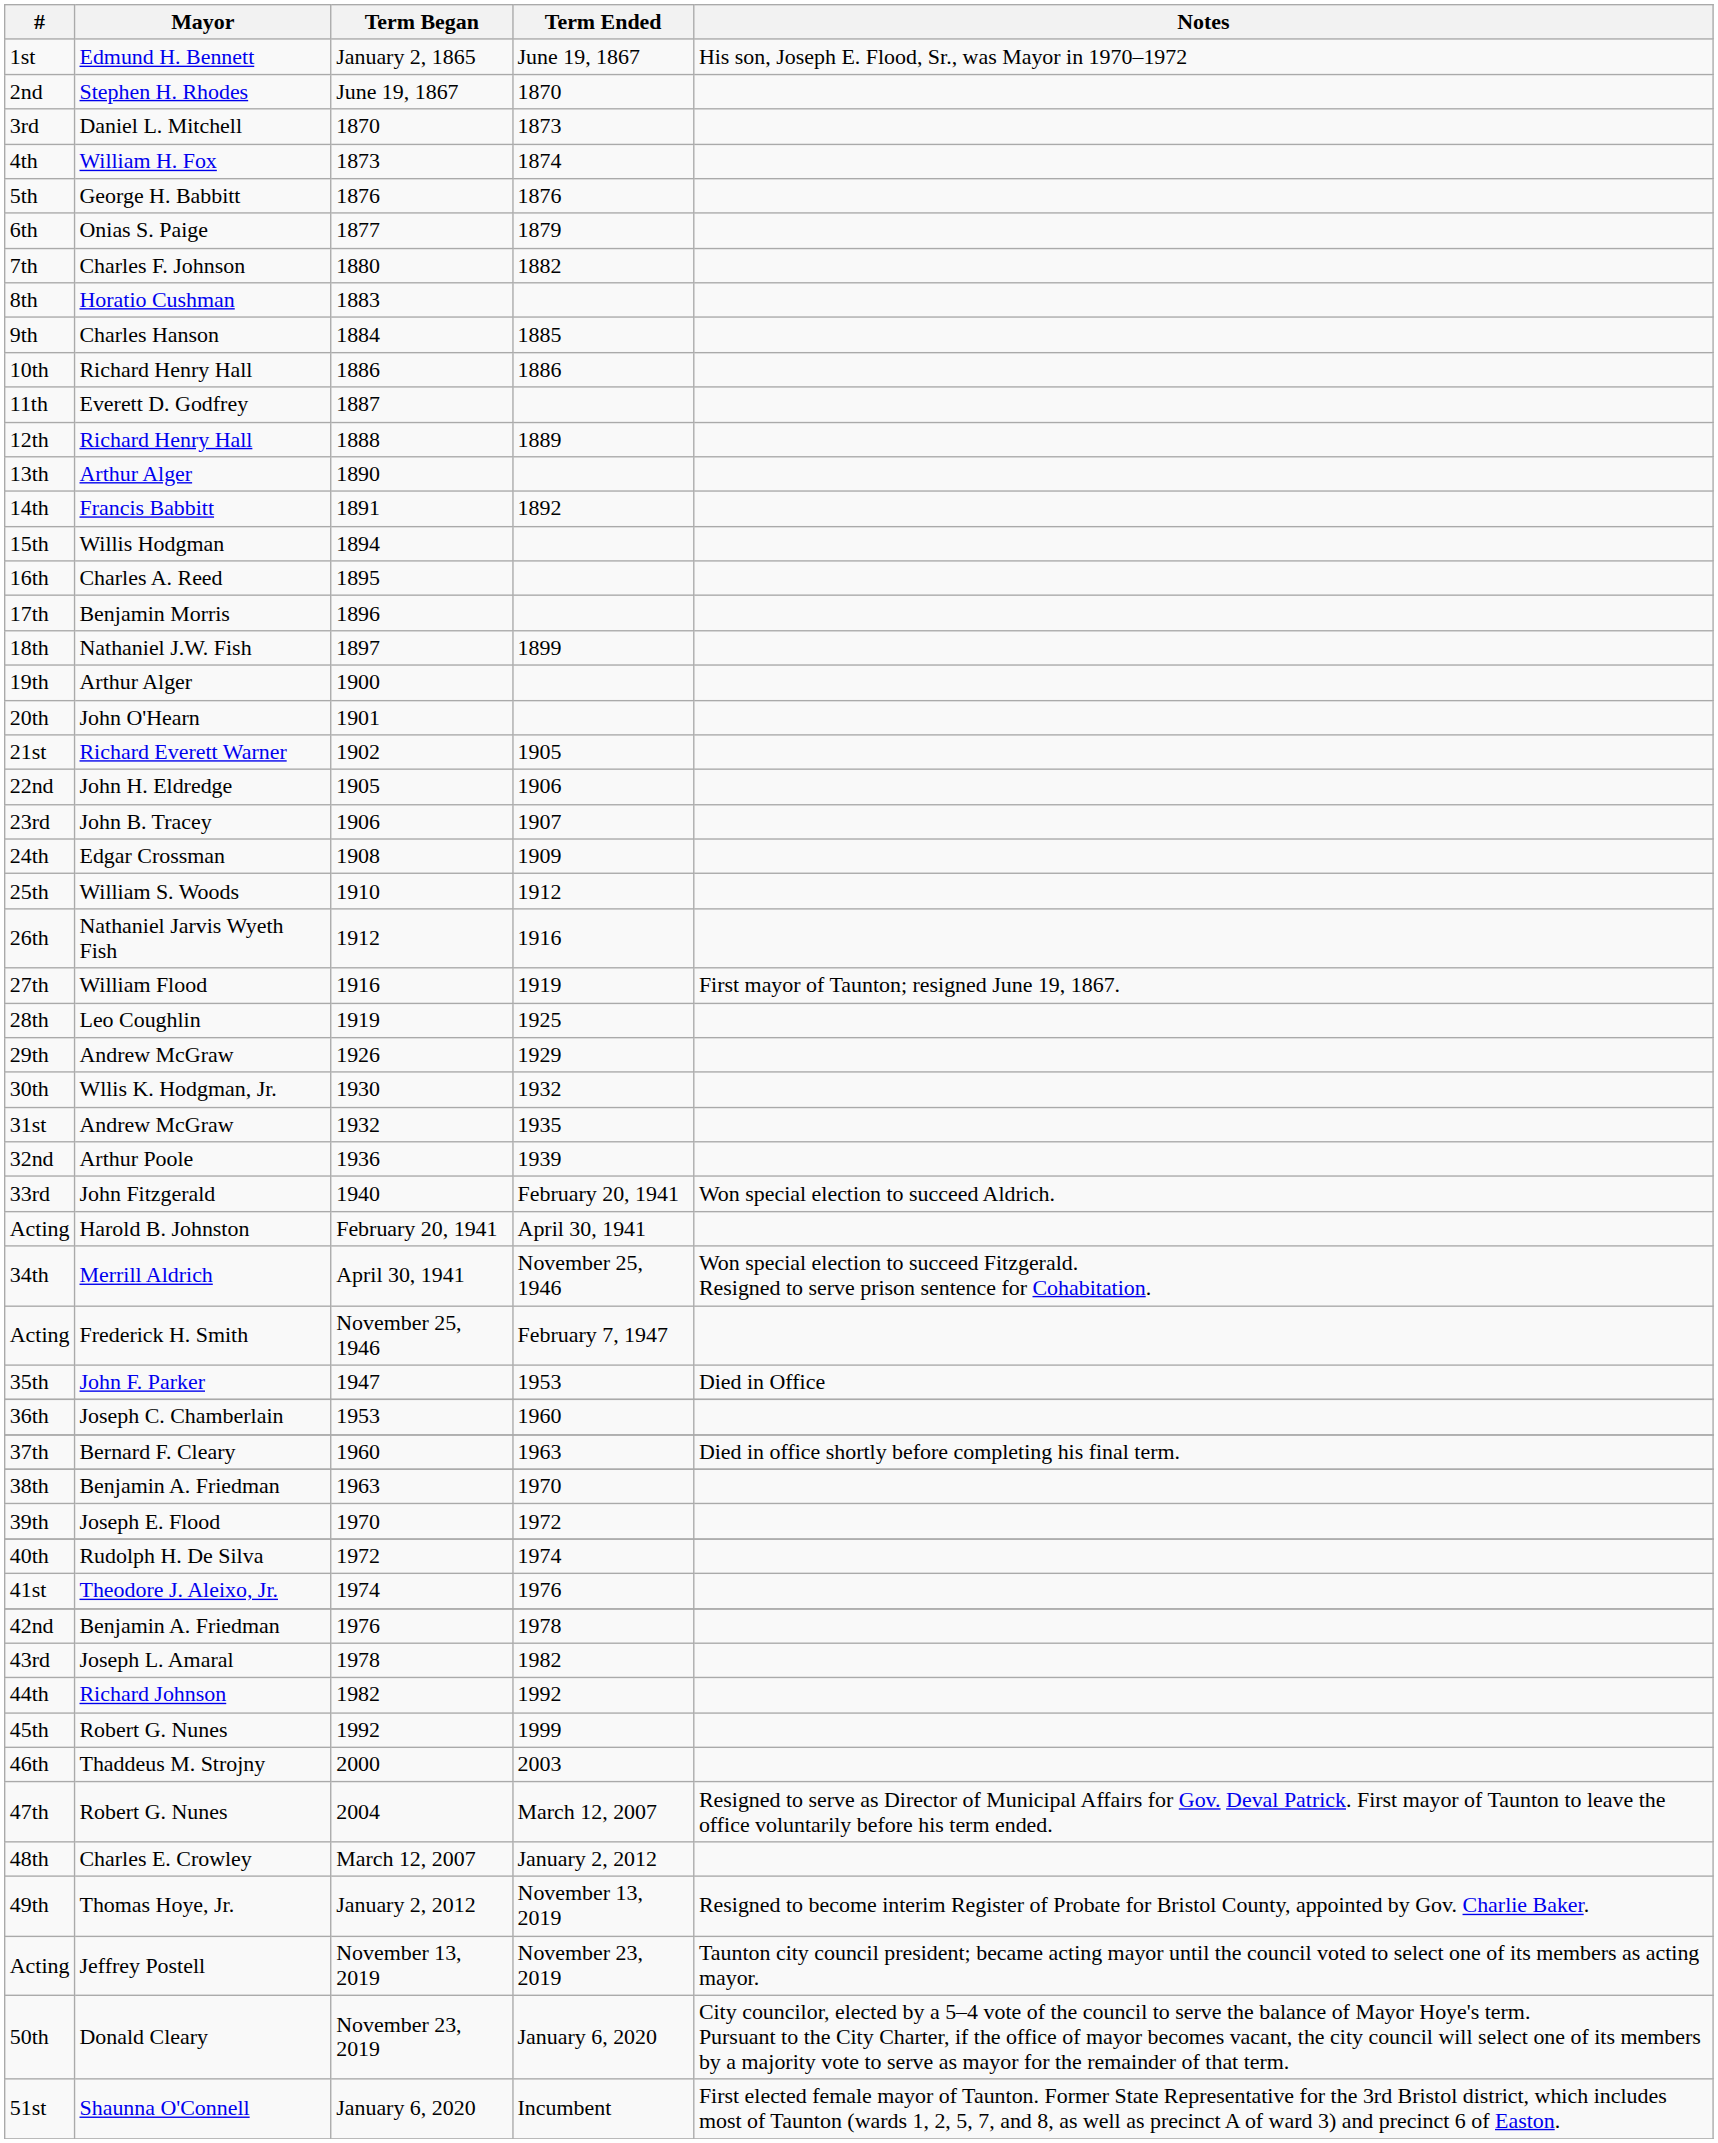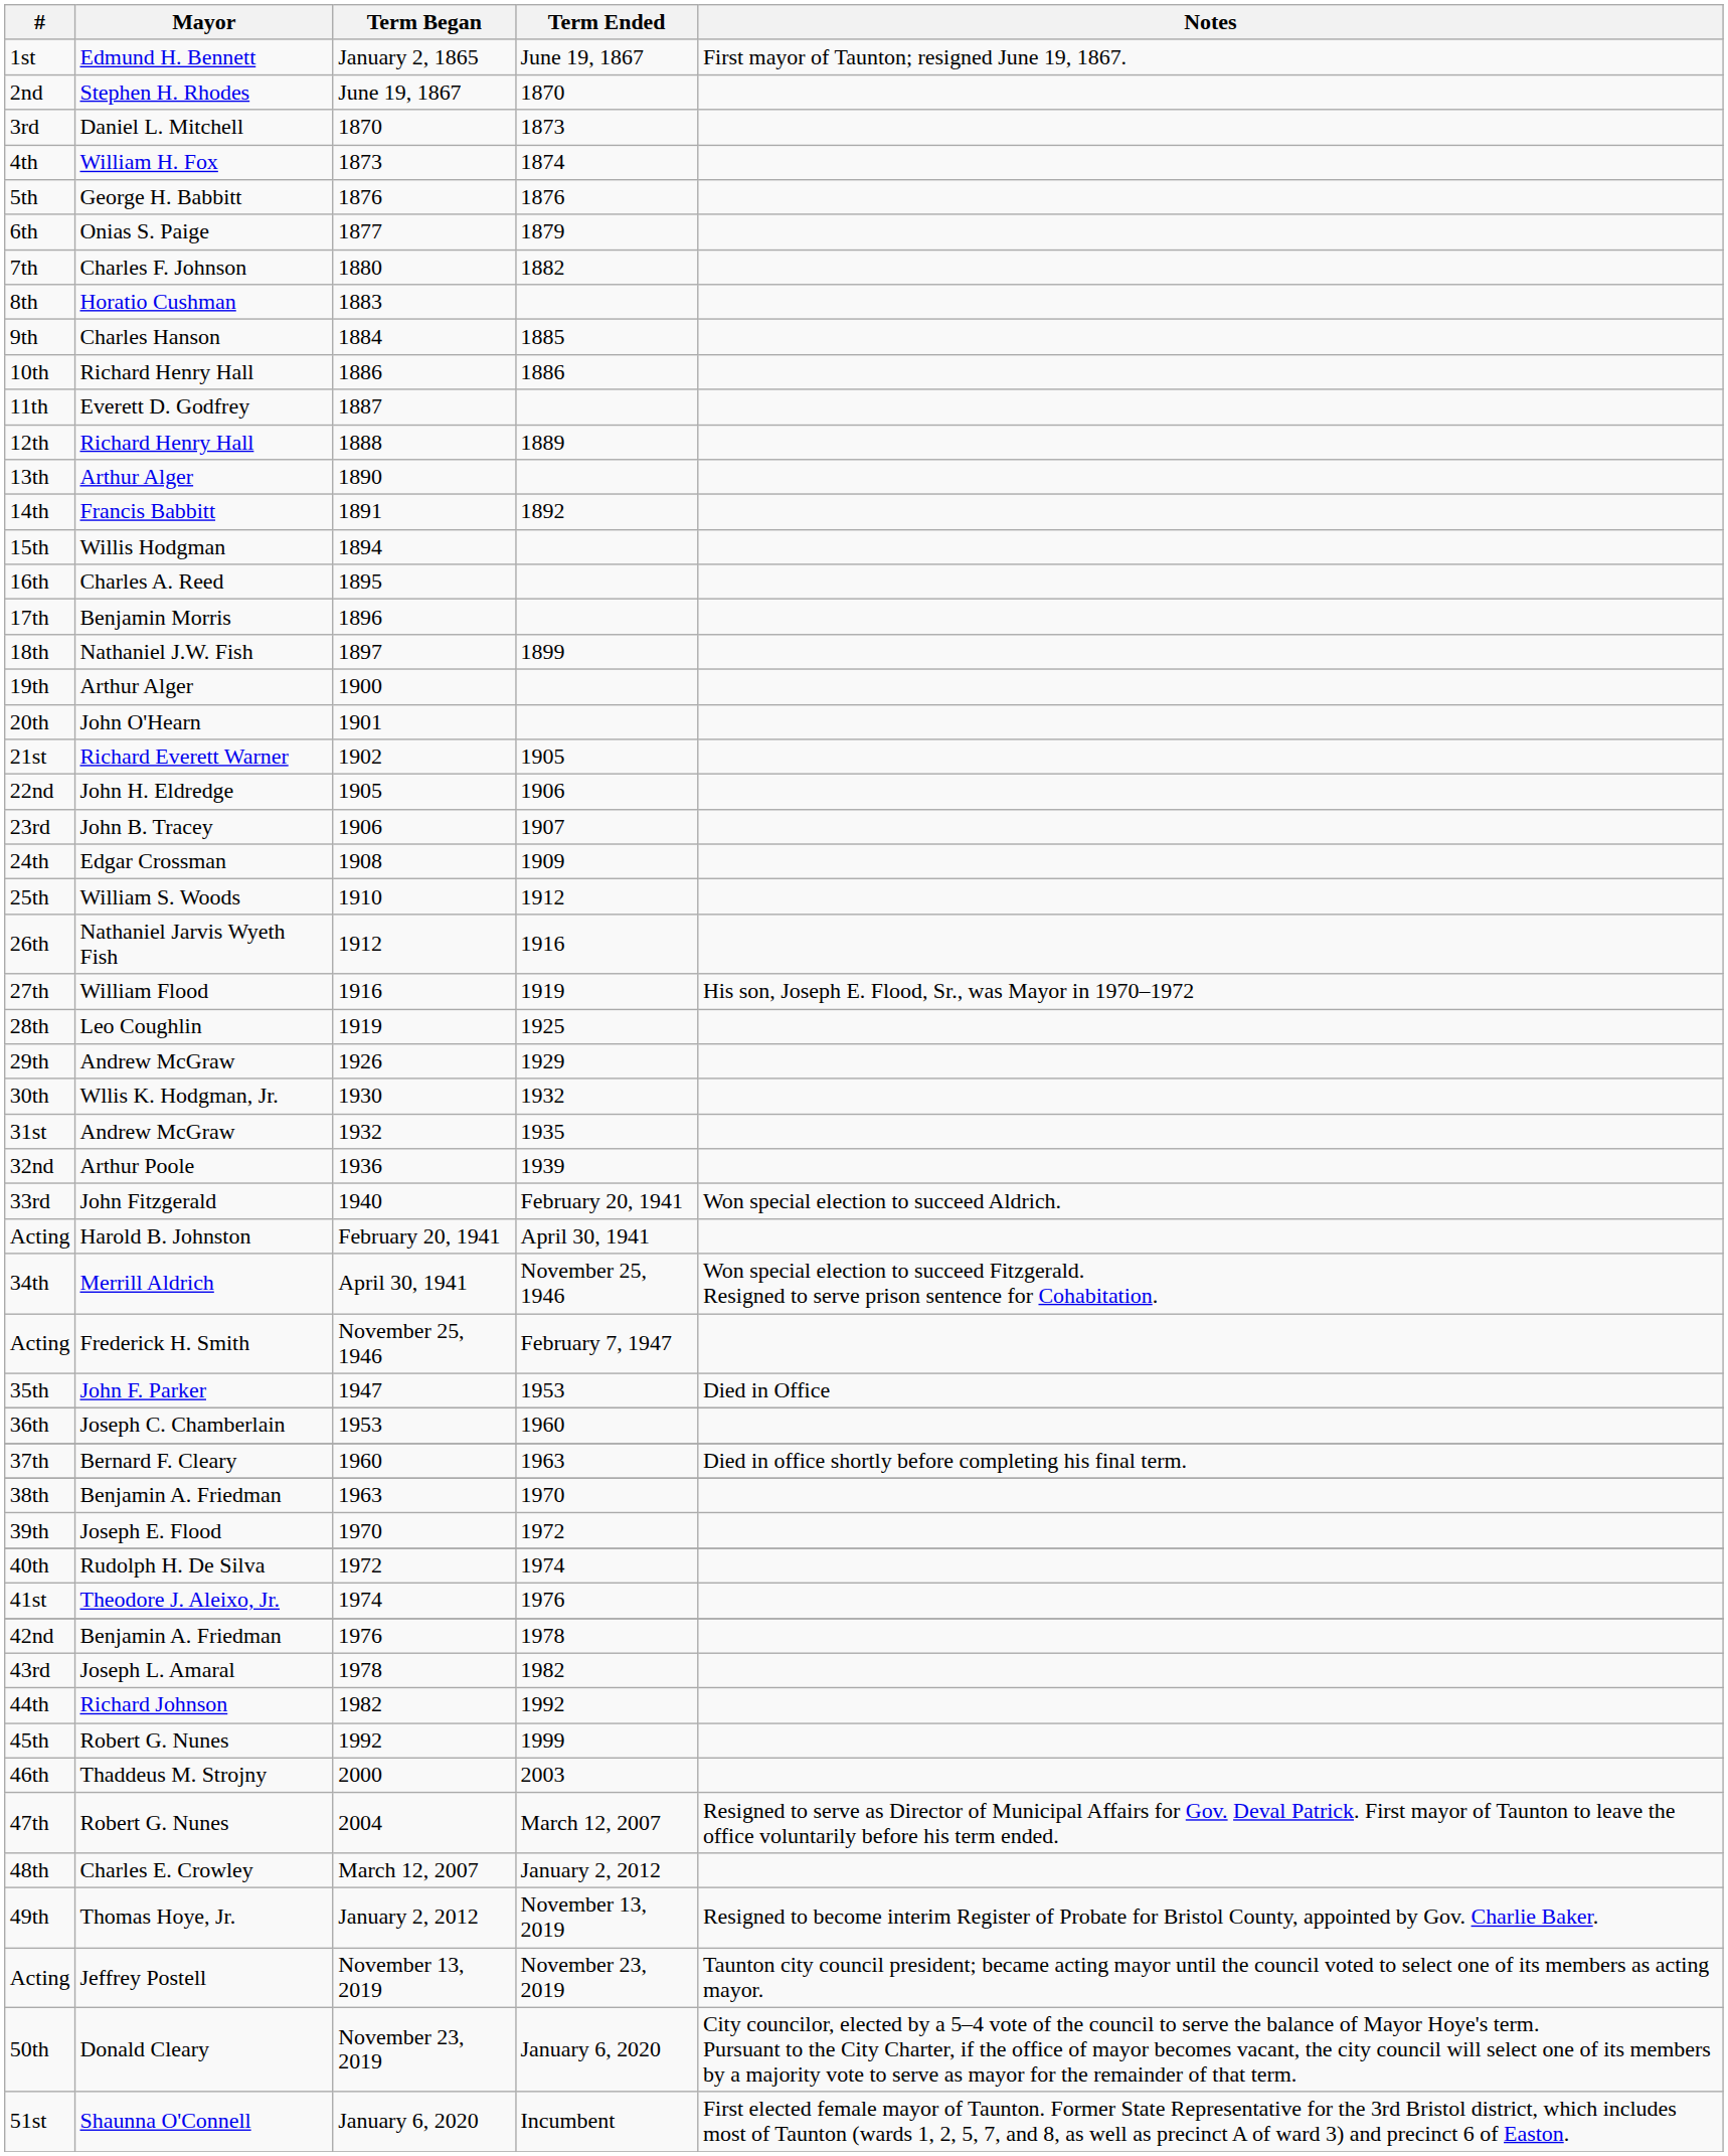1st | Notes: His son, Joseph E. Flood, Sr., was Mayor in 1970–1972 -> First mayor of Taunton; resigned June 19, 1867.
27th | Notes: First mayor of Taunton; resigned June 19, 1867. -> His son, Joseph E. Flood, Sr., was Mayor in 1970–1972
